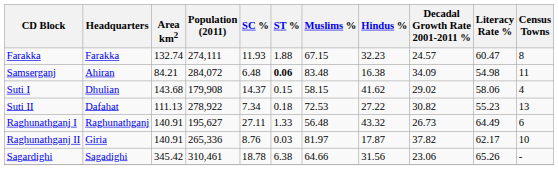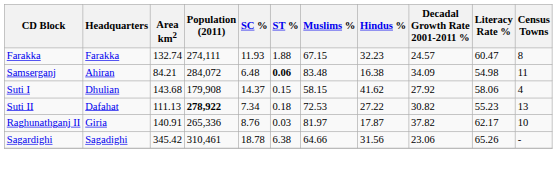Suti I | Decadal Growth Rate 2001-2011 %: 29.02 -> 27.92
Suti II | Population (2011): normal -> bold
- row: Raghunathganj I | Raghunathganj | 140.91 | 195,627 | 27.11 | 1.33 | 56.48 | 43.32 | 26.73 | 64.49 | 6
